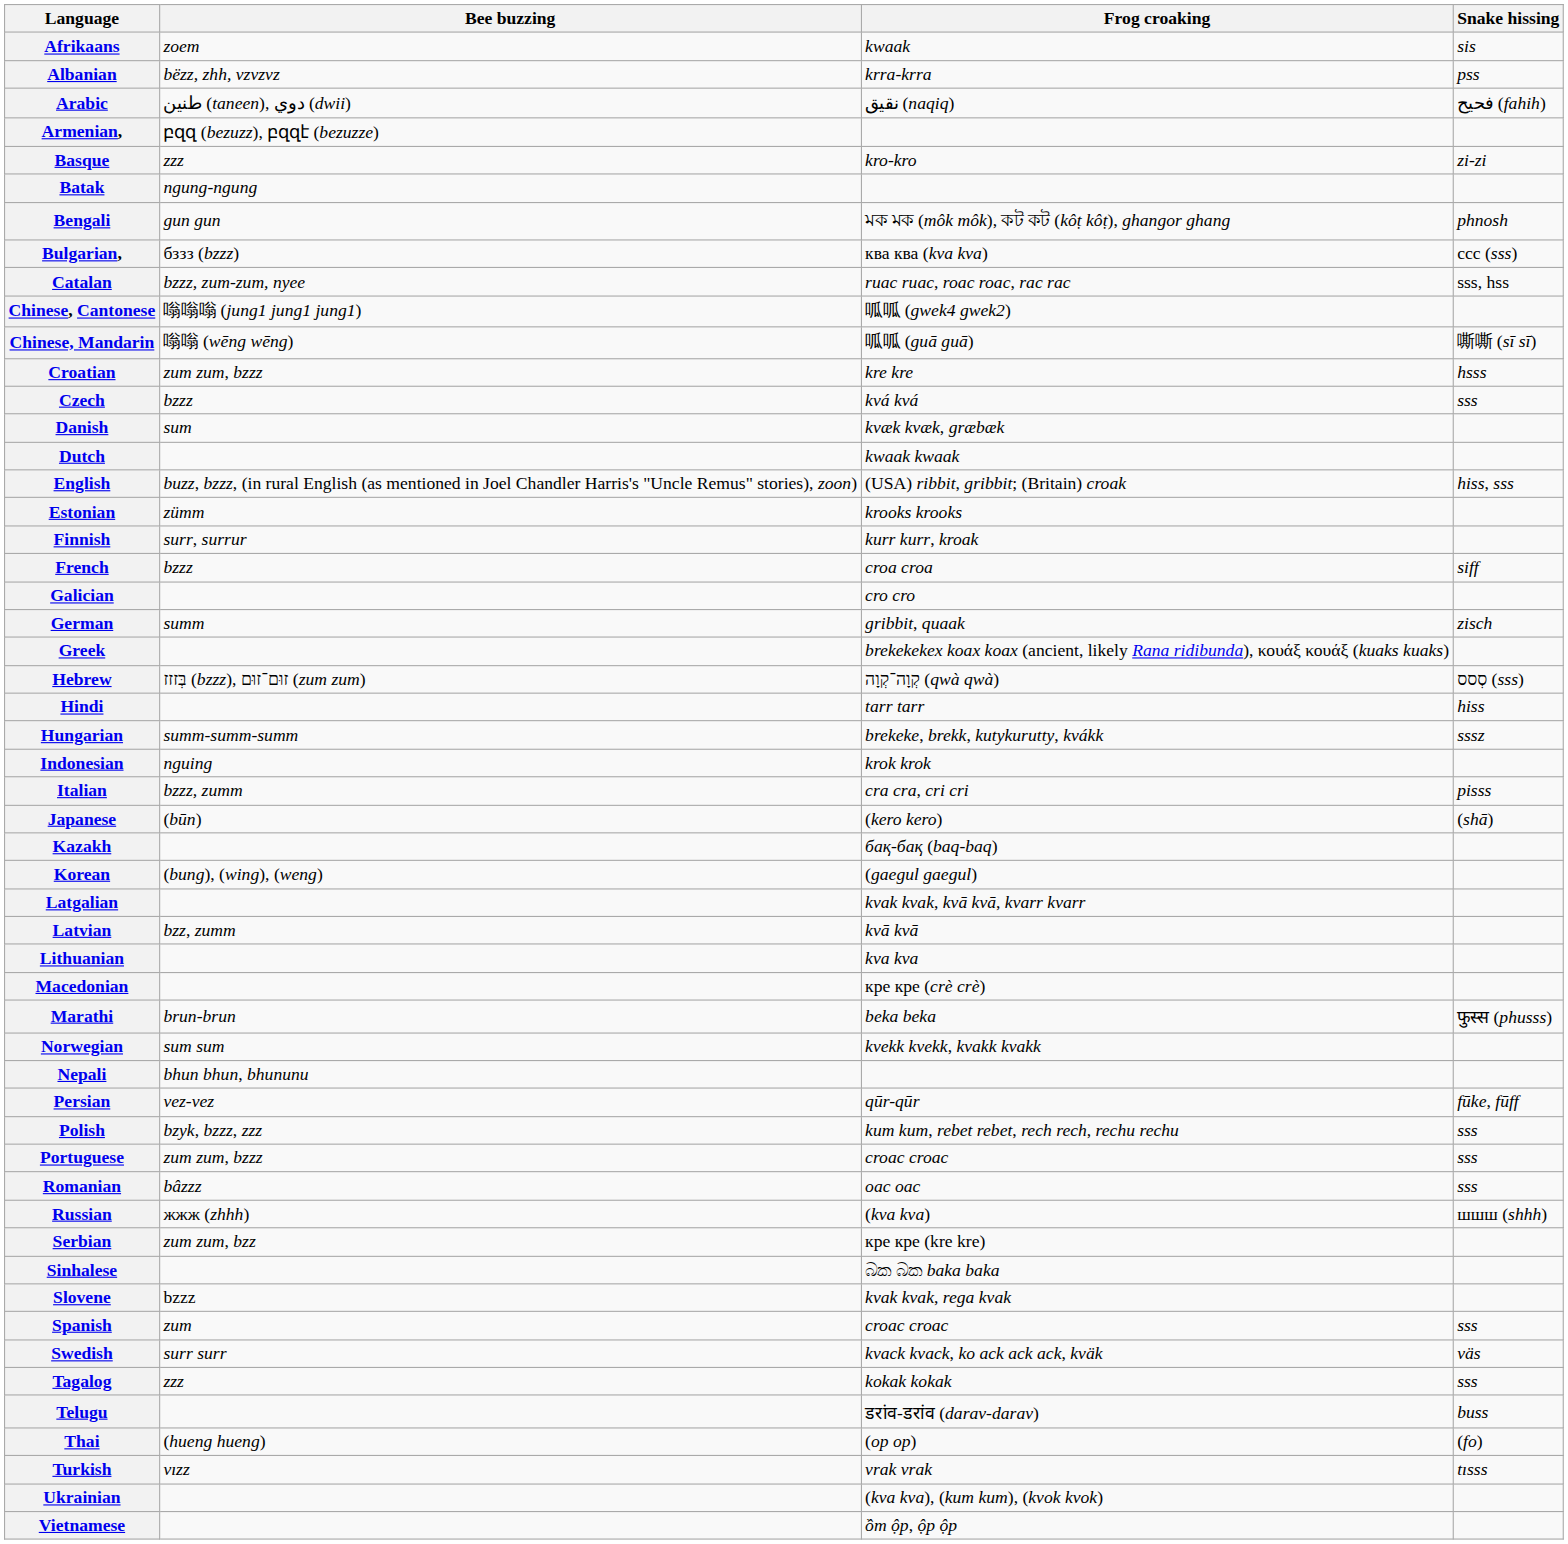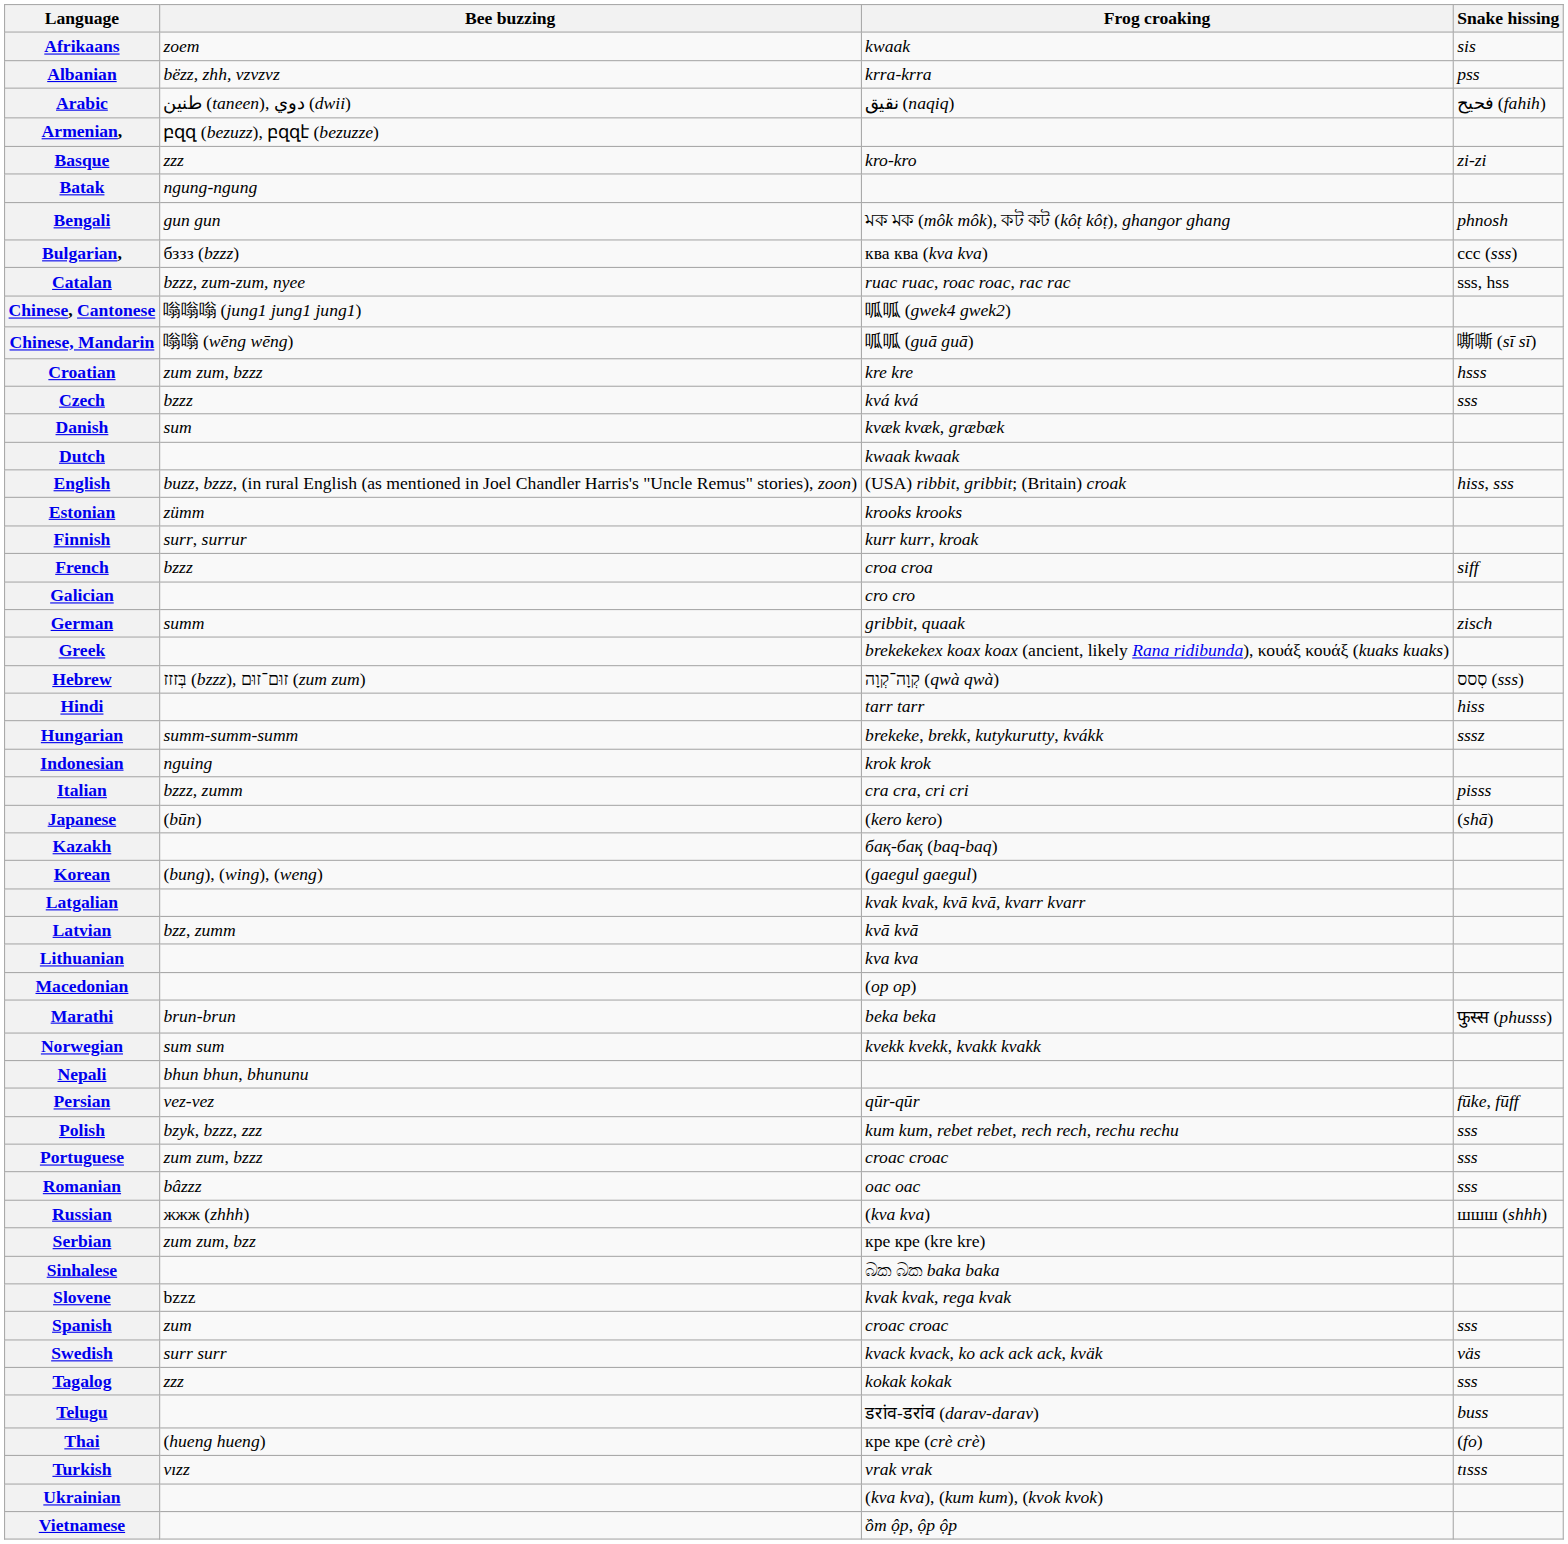Macedonian | Frog croaking: кре кре (crè crè) -> (op op)
Thai | Frog croaking: (op op) -> кре кре (crè crè)
